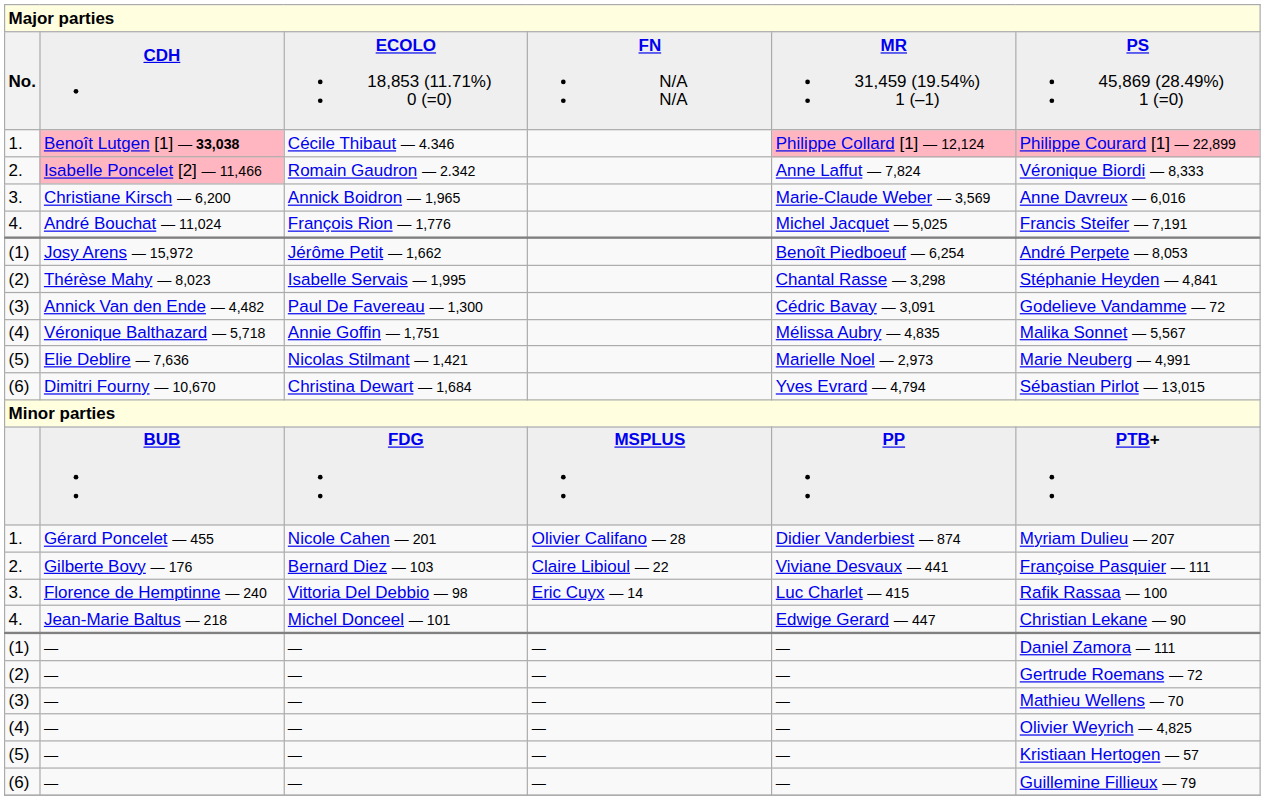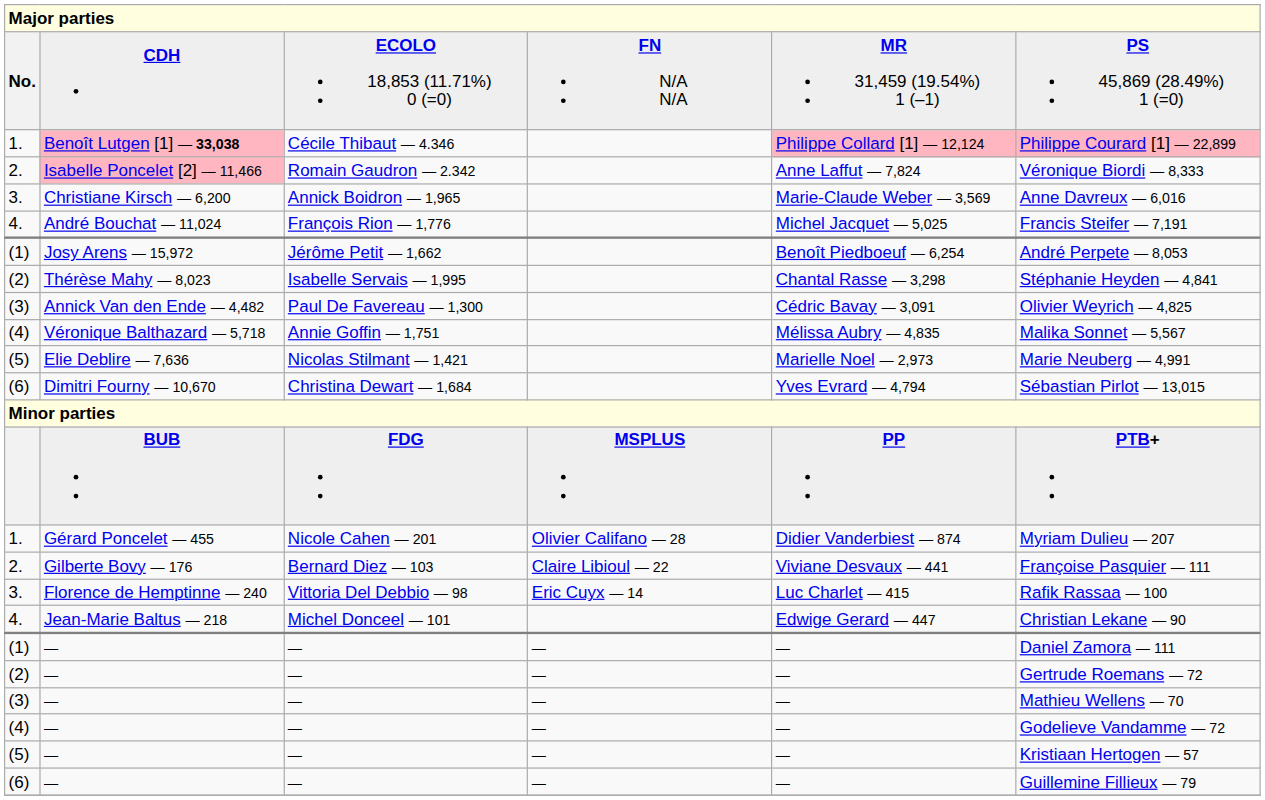Annick Van den Ende — 4,482 | column 6: Godelieve Vandamme — 72 -> Olivier Weyrich — 4,825
(4) / — | column 6: Olivier Weyrich — 4,825 -> Godelieve Vandamme — 72
